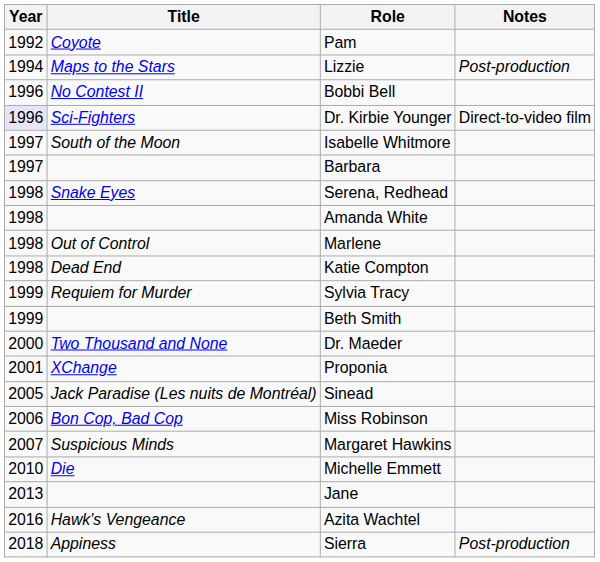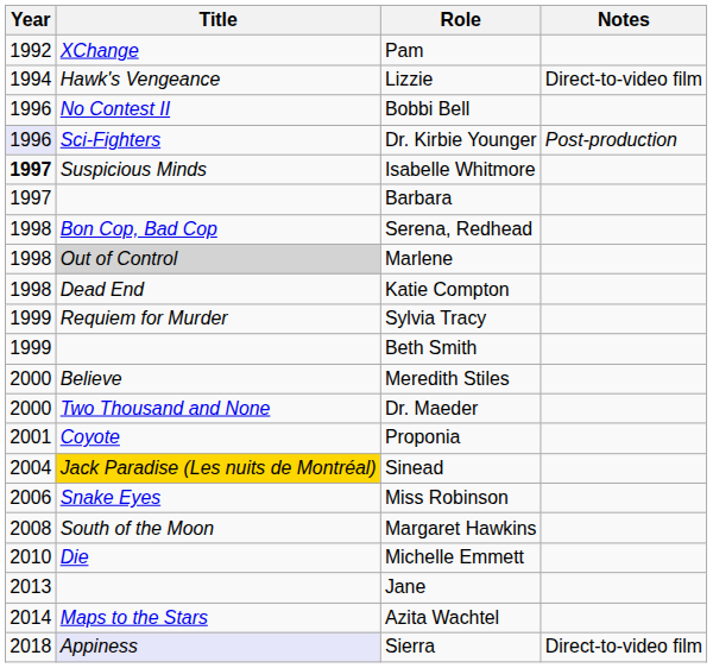Pam | Title: Coyote -> XChange
Lizzie | Title: Maps to the Stars -> Hawk's Vengeance
Lizzie | Notes: Post-production -> Direct-to-video film
Dr. Kirbie Younger | Notes: Direct-to-video film -> Post-production
Isabelle Whitmore | Year: normal -> bold
Isabelle Whitmore | Title: South of the Moon -> Suspicious Minds
Serena, Redhead | Title: Snake Eyes -> Bon Cop, Bad Cop
- row: 1998 | Amanda White
Marlene | Title: no background -> lightgrey background
+ row: 2000 | Believe | Meredith Stiles
Proponia | Title: XChange -> Coyote
Sinead | Year: 2005 -> 2004
Sinead | Title: no background -> gold background
Miss Robinson | Title: Bon Cop, Bad Cop -> Snake Eyes
Margaret Hawkins | Year: 2007 -> 2008
Margaret Hawkins | Title: Suspicious Minds -> South of the Moon
Azita Wachtel | Year: 2016 -> 2014
Azita Wachtel | Title: Hawk's Vengeance -> Maps to the Stars
Sierra | Title: no background -> lavender background
Sierra | Notes: Post-production -> Direct-to-video film
